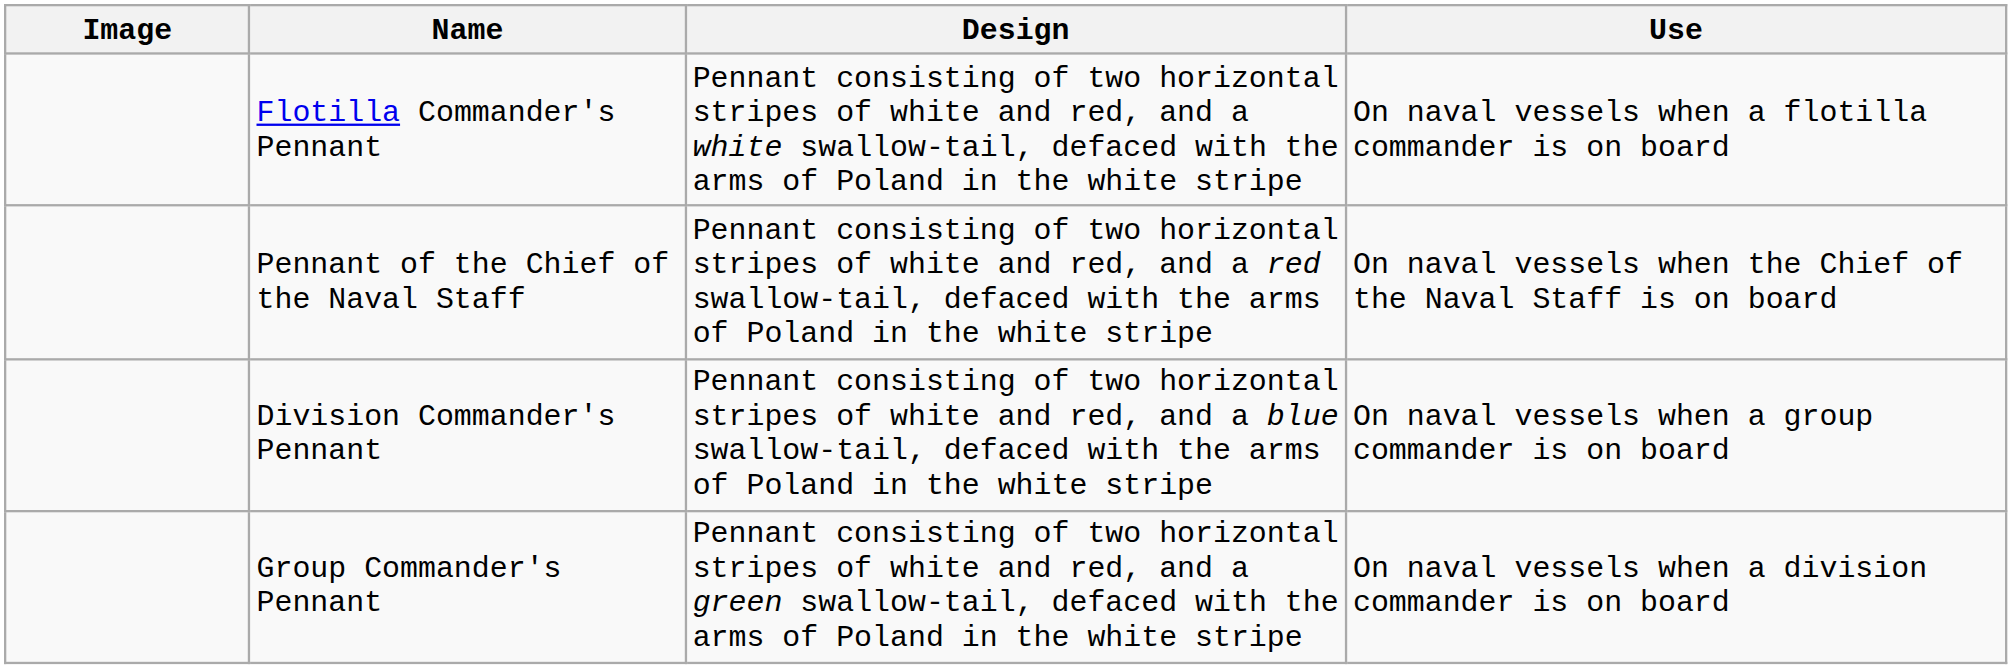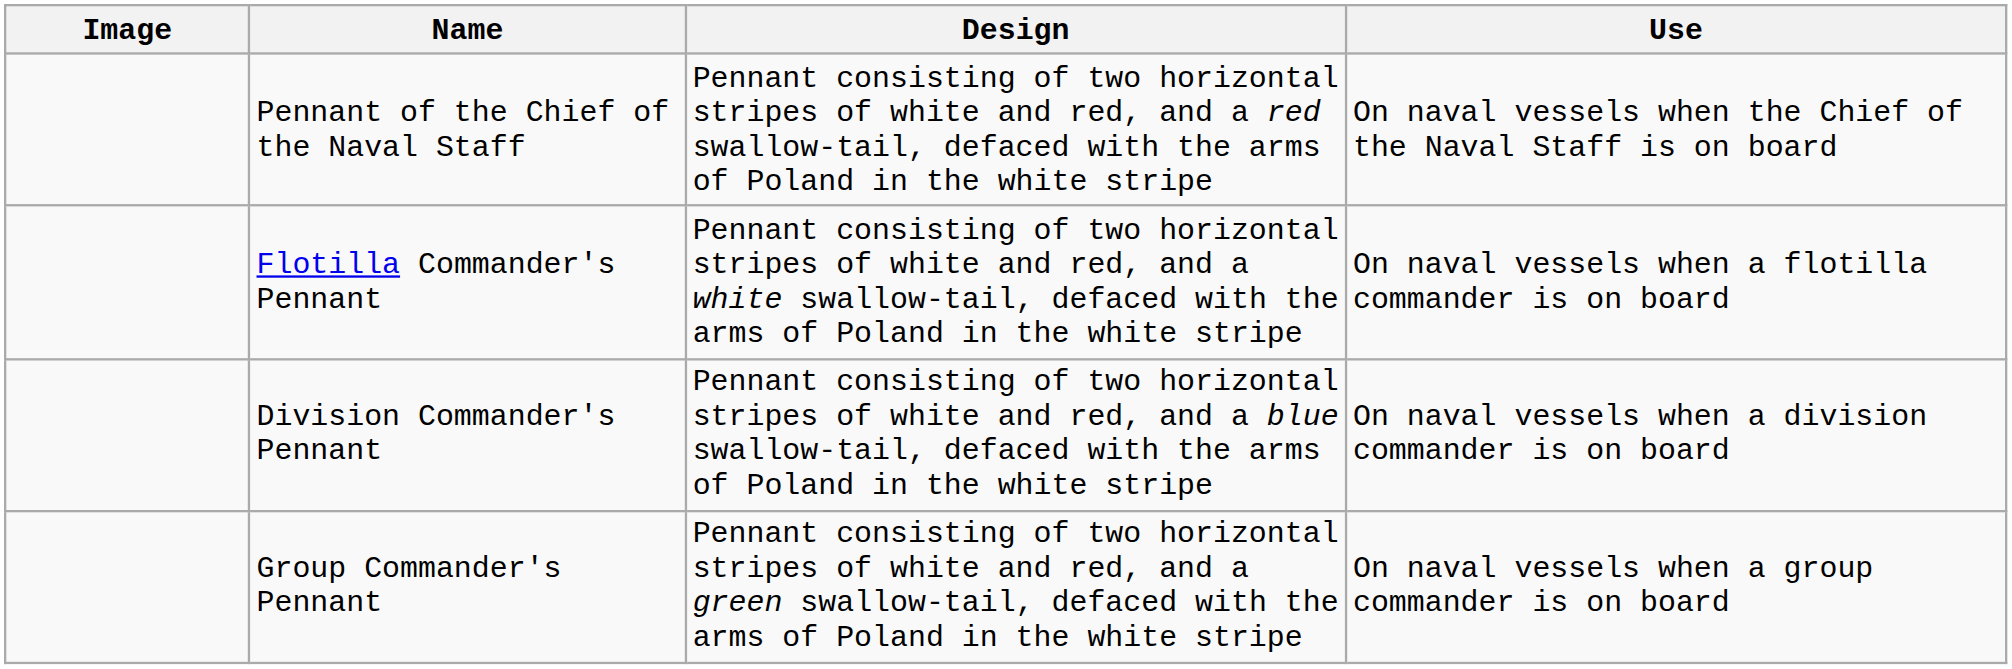rows swapped: Pennant of the Chief of the Naval Staff <-> Flotilla Commander's Pennant
Division Commander's Pennant | Use: On naval vessels when a group commander is on board -> On naval vessels when a division commander is on board
Group Commander's Pennant | Use: On naval vessels when a division commander is on board -> On naval vessels when a group commander is on board
